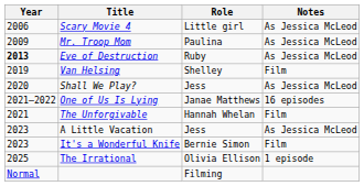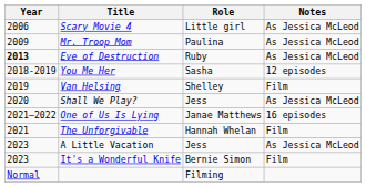+ row: 2018-2019 | You Me Her | Sasha | 12 episodes
- row: 2025 | The Irrational | Olivia Ellison | 1 episode
